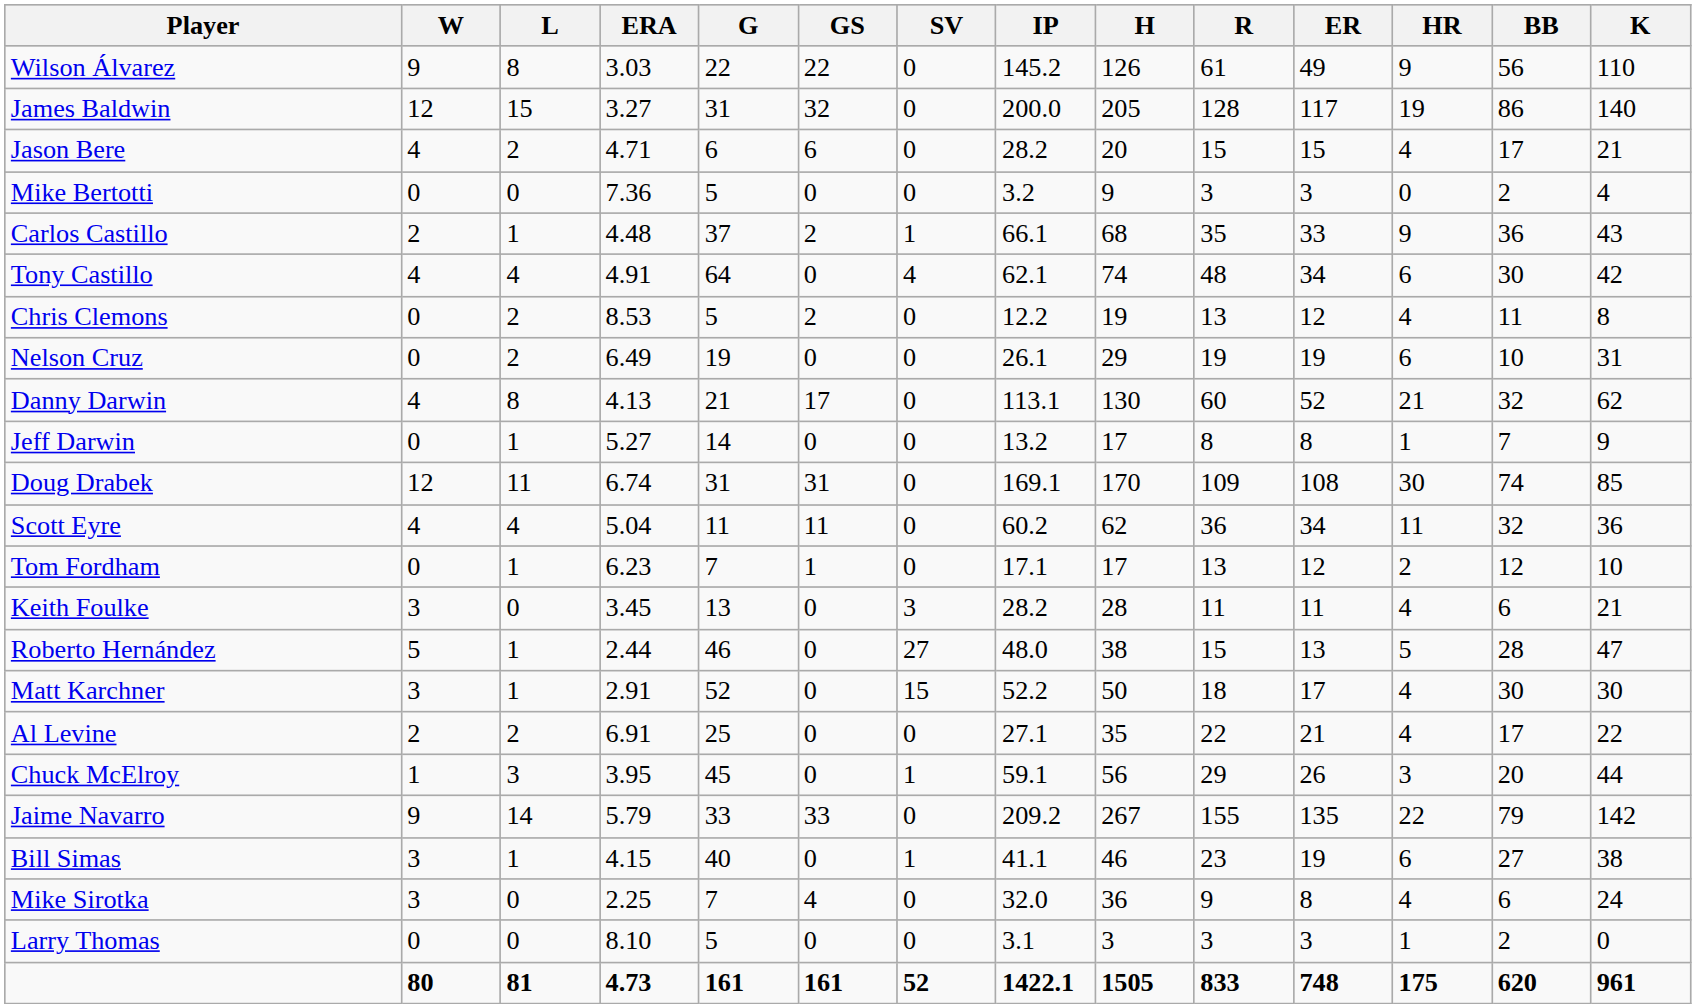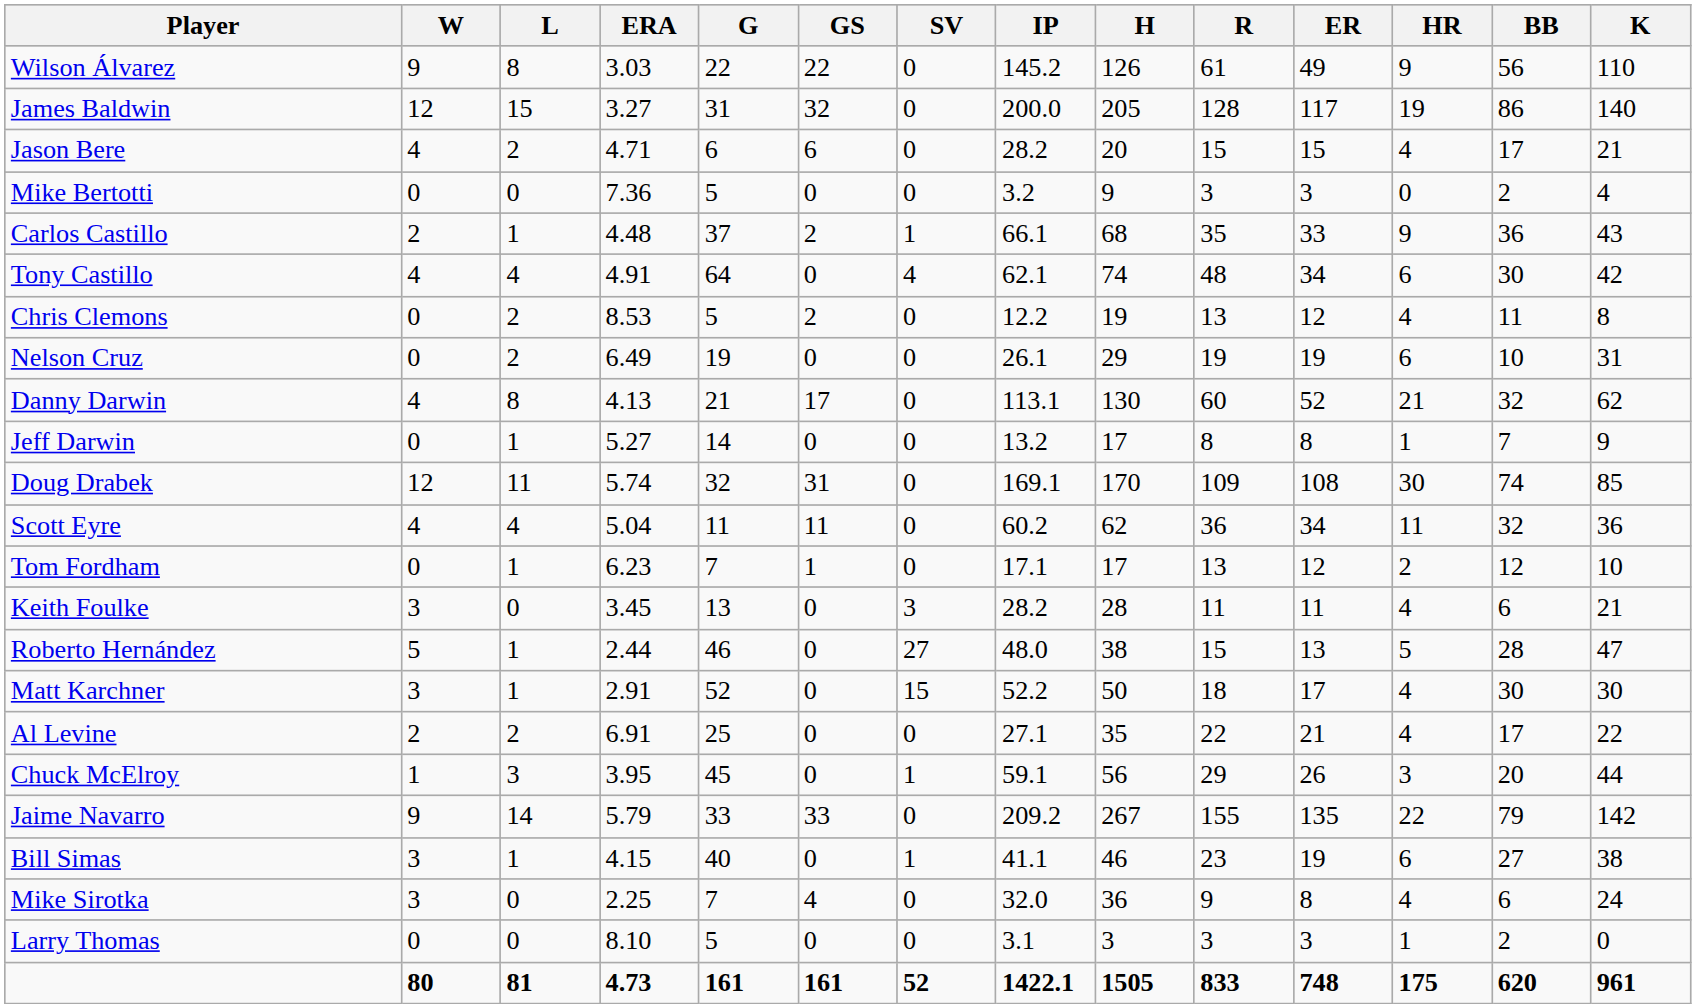Doug Drabek | ERA: 6.74 -> 5.74
Doug Drabek | G: 31 -> 32
